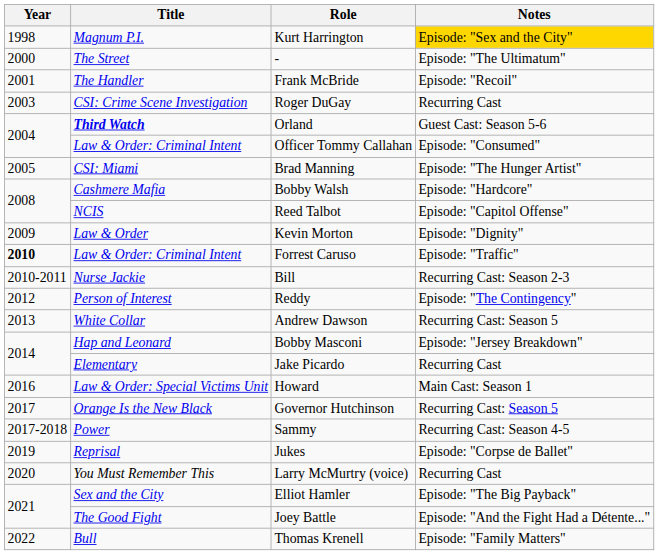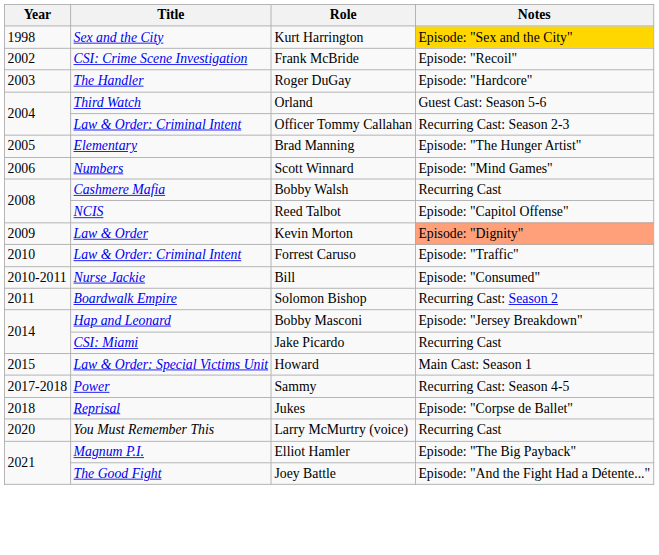Kurt Harrington | Title: Magnum P.I. -> Sex and the City
- row: 2000 | The Street | - | Episode: "The Ultimatum"
Frank McBride | Year: 2001 -> 2002
Frank McBride | Title: The Handler -> CSI: Crime Scene Investigation
Roger DuGay | Title: CSI: Crime Scene Investigation -> The Handler
Roger DuGay | Notes: Recurring Cast -> Episode: "Hardcore"
Orland | Title: bold -> normal
Officer Tommy Callahan | Notes: Episode: "Consumed" -> Recurring Cast: Season 2-3
Brad Manning | Title: CSI: Miami -> Elementary
+ row: 2006 | Numbers | Scott Winnard | Episode: "Mind Games"
Bobby Walsh | Notes: Episode: "Hardcore" -> Recurring Cast
Kevin Morton | Notes: no background -> lightsalmon background
Forrest Caruso | Year: bold -> normal
Bill | Notes: Recurring Cast: Season 2-3 -> Episode: "Consumed"
+ row: 2011 | Boardwalk Empire | Solomon Bishop | Recurring Cast: Season 2
- row: 2012 | Person of Interest | Reddy | Episode: "The Contingency"
- row: 2013 | White Collar | Andrew Dawson | Recurring Cast: Season 5
Jake Picardo | Title: Elementary -> CSI: Miami
Howard | Year: 2016 -> 2015
- row: 2017 | Orange Is the New Black | Governor Hutchinson | Recurring Cast: Season 5
Jukes | Year: 2019 -> 2018
Elliot Hamler | Title: Sex and the City -> Magnum P.I.
- row: 2022 | Bull | Thomas Krenell | Episode: "Family Matters"
